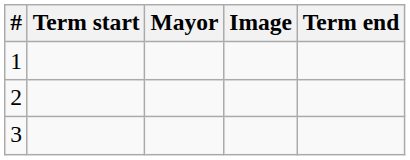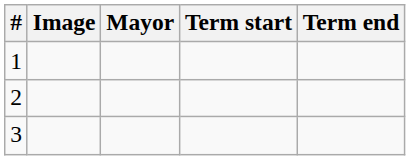columns swapped: Image <-> Term start
